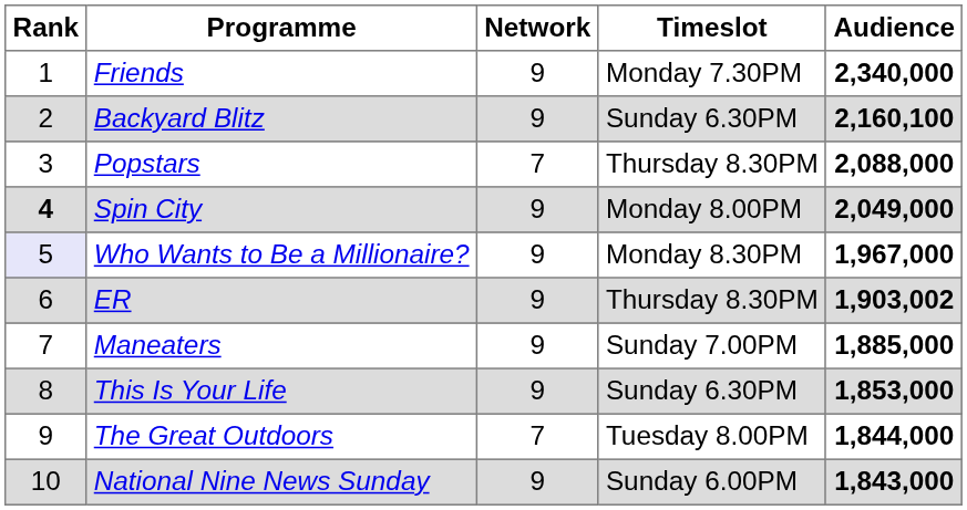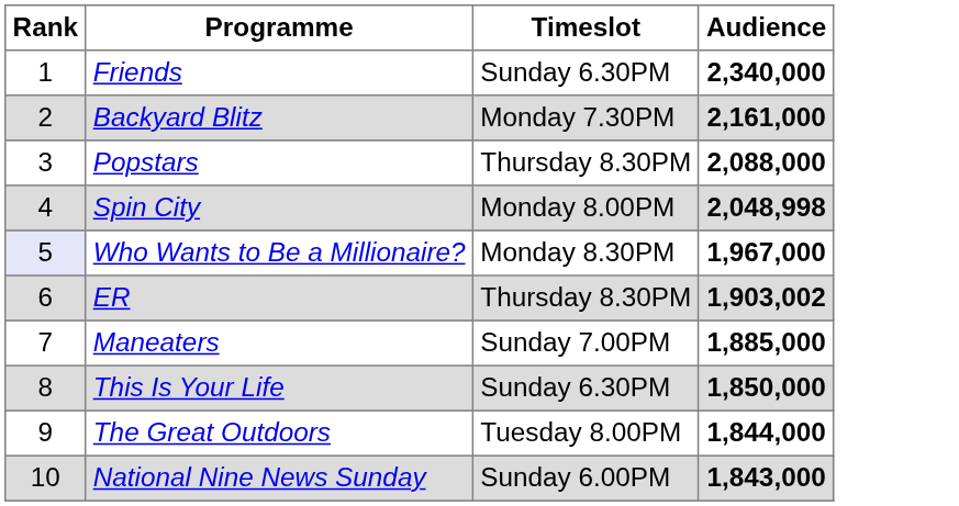- column: Network | 9 | 9 | 7 | 9 | 9 | 9 | 9 | 9 | 7 | 9
Friends | Timeslot: Monday 7.30PM -> Sunday 6.30PM
Backyard Blitz | Timeslot: Sunday 6.30PM -> Monday 7.30PM
Backyard Blitz | Audience: 2,160,100 -> 2,161,000
Spin City | Rank: bold -> normal
Spin City | Audience: 2,049,000 -> 2,048,998
This Is Your Life | Audience: 1,853,000 -> 1,850,000
